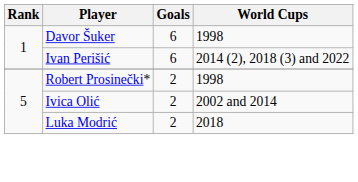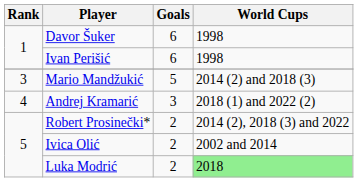Ivan Perišić | World Cups: 2014 (2), 2018 (3) and 2022 -> 1998
+ row: 3 | Mario Mandžukić | 5 | 2014 (2) and 2018 (3)
+ row: 4 | Andrej Kramarić | 3 | 2018 (1) and 2022 (2)
Robert Prosinečki* | World Cups: 1998 -> 2014 (2), 2018 (3) and 2022
Luka Modrić | World Cups: no background -> lightgreen background
